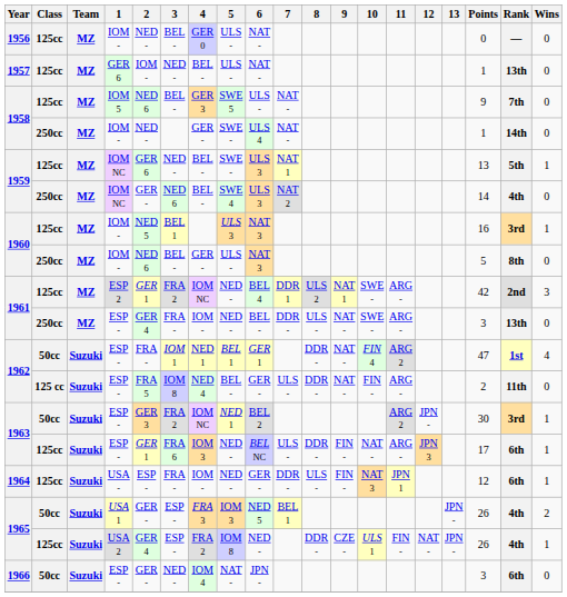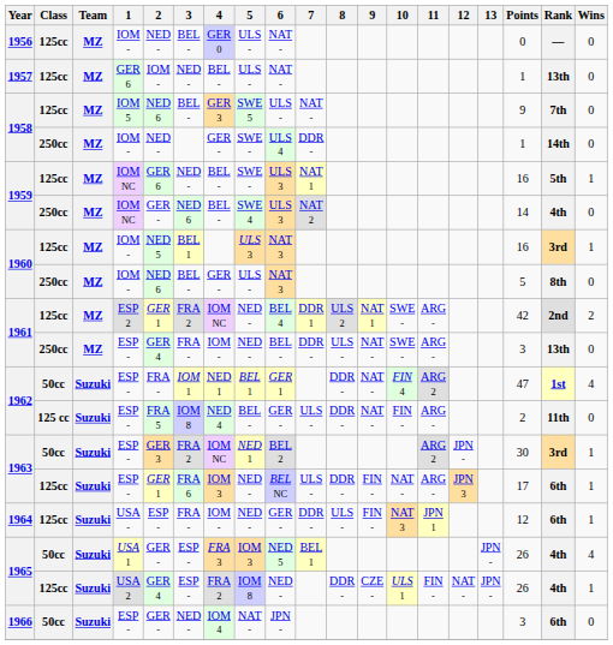1958 / 250cc | 7: NAT - -> DDR -
1959 / 125cc | Points: 13 -> 16
1961 / 125cc | Wins: 3 -> 2
1965 / 50cc | Wins: 2 -> 4
